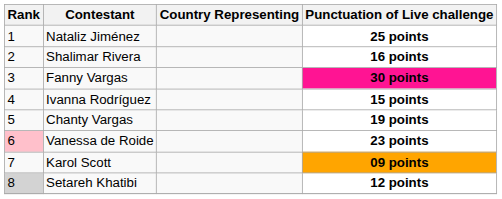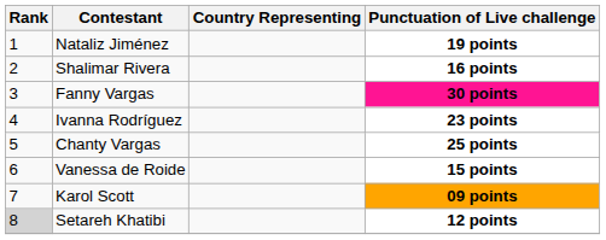Nataliz Jiménez | Punctuation of Live challenge: 25 points -> 19 points
Ivanna Rodríguez | Punctuation of Live challenge: 15 points -> 23 points
Chanty Vargas | Punctuation of Live challenge: 19 points -> 25 points
Vanessa de Roide | Rank: pink background -> no background
Vanessa de Roide | Punctuation of Live challenge: 23 points -> 15 points
